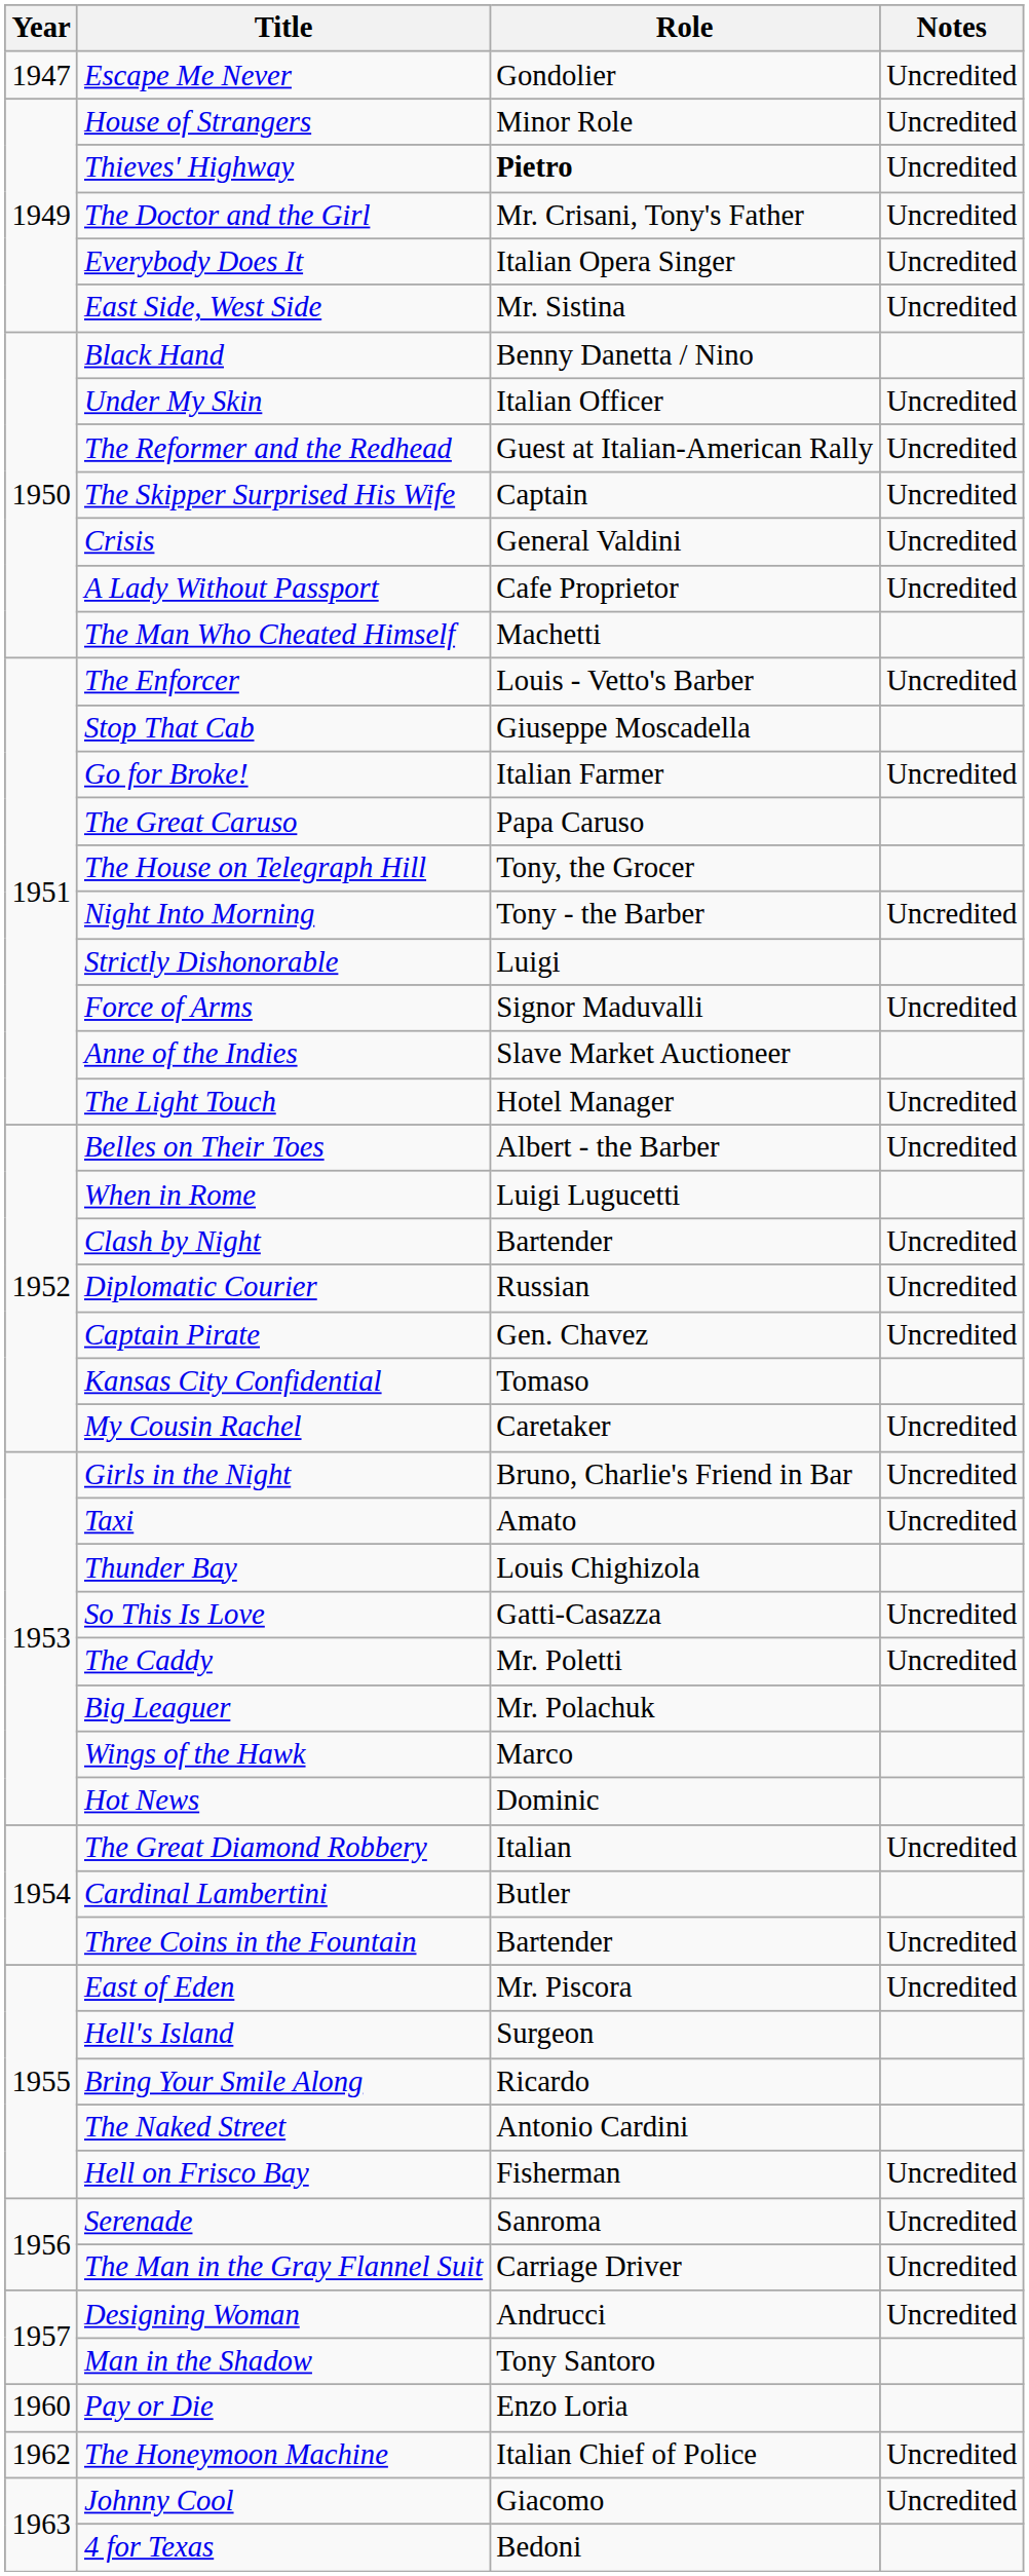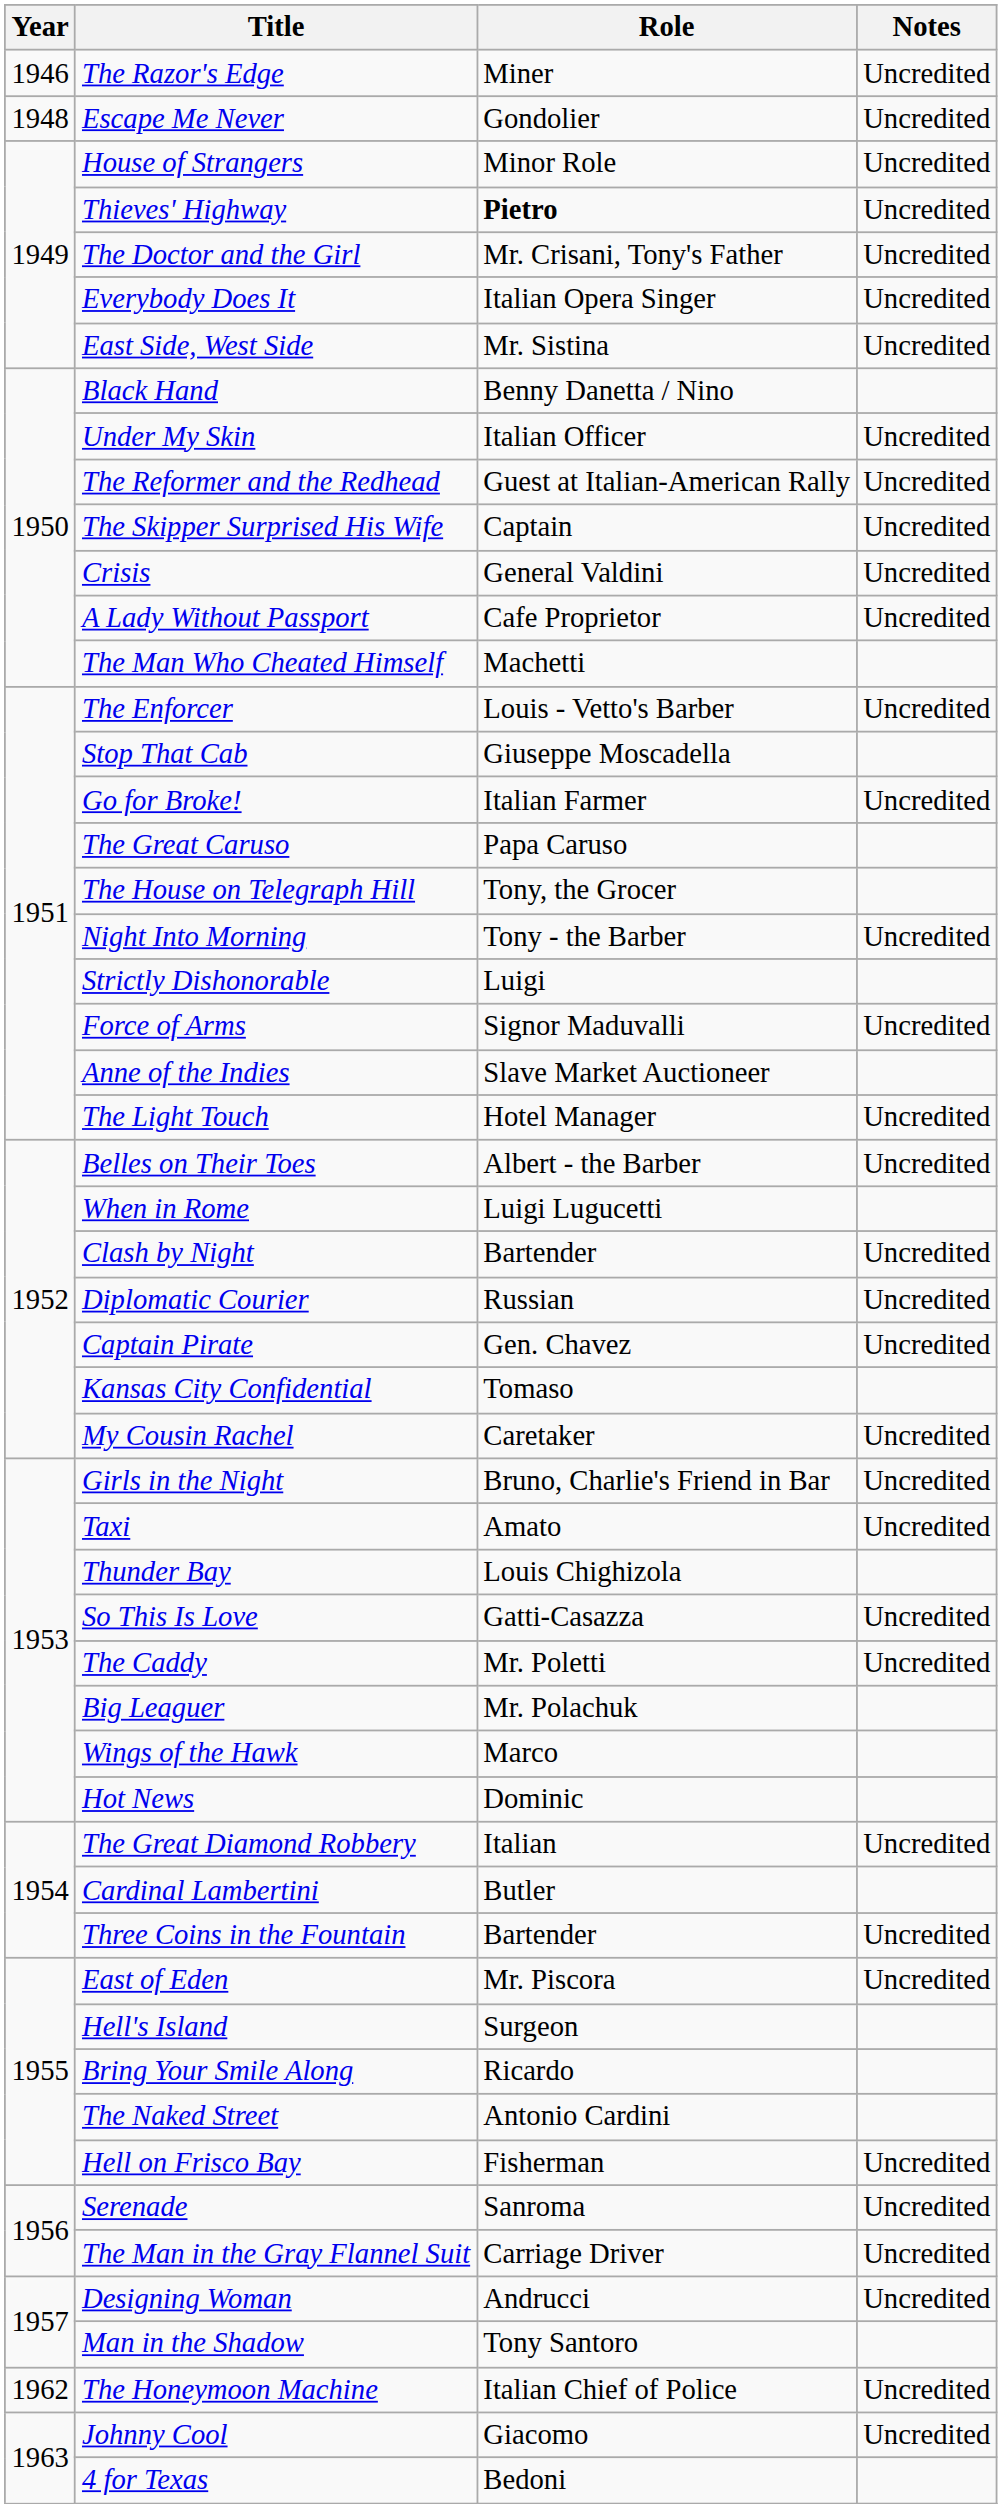+ row: 1946 | The Razor's Edge | Miner | Uncredited
Escape Me Never | Year: 1947 -> 1948
- row: 1960 | Pay or Die | Enzo Loria
